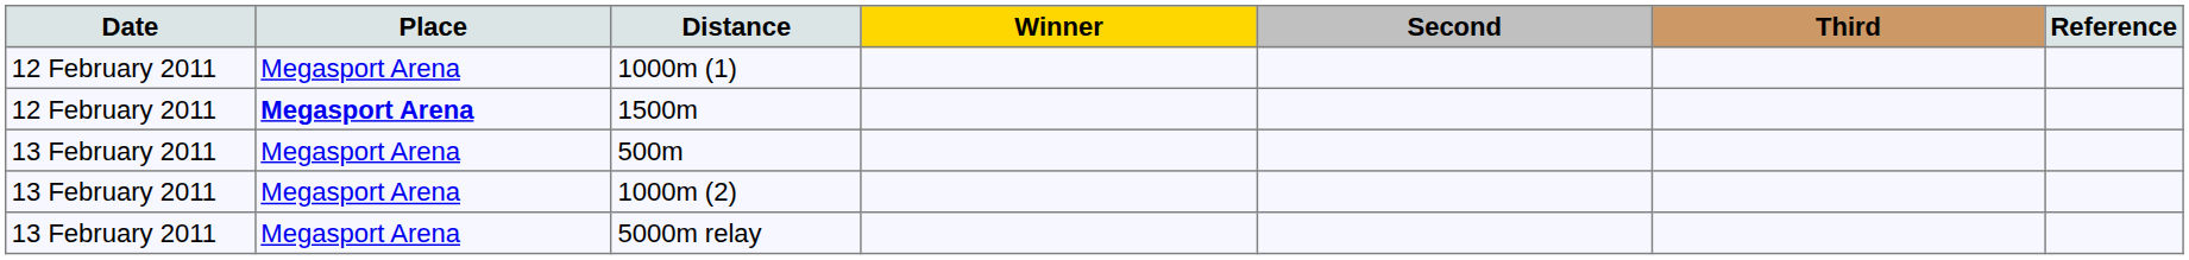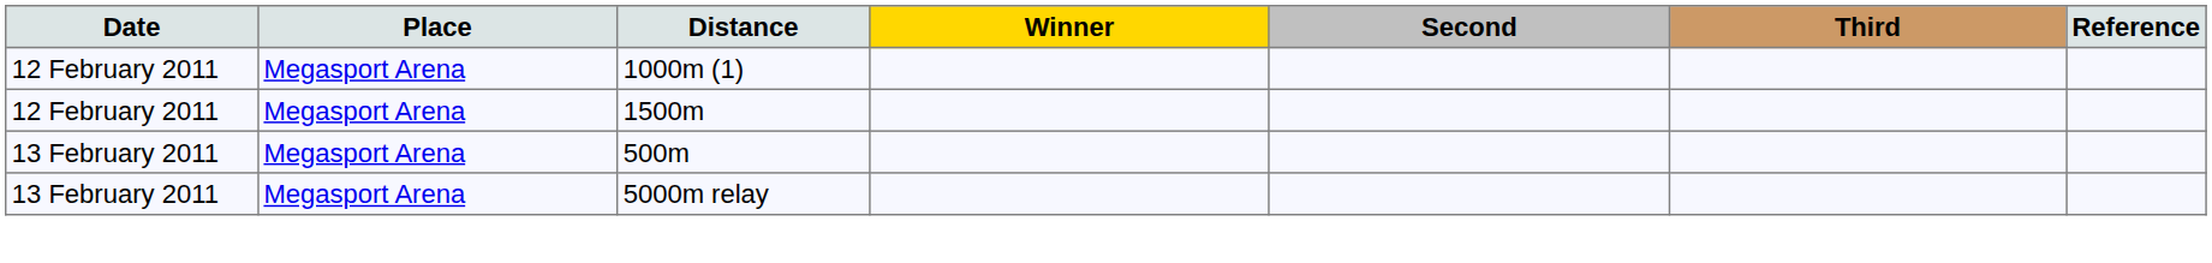1500m | Place: bold -> normal
- row: 13 February 2011 | Megasport Arena | 1000m (2)
